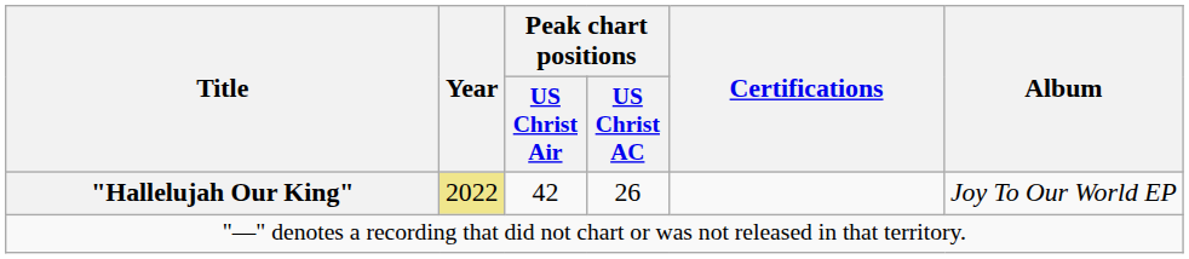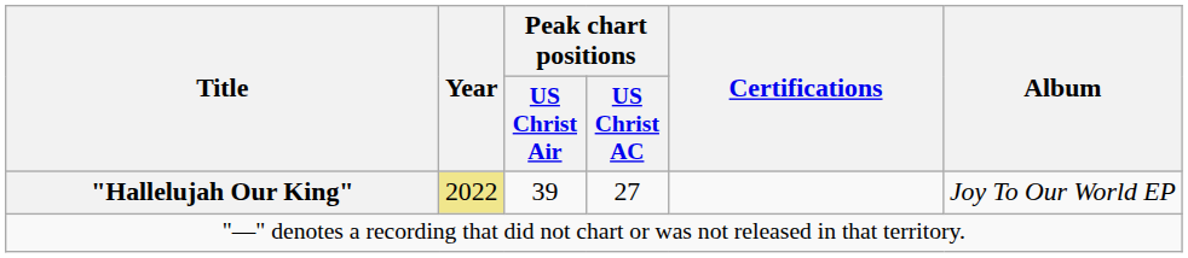"Hallelujah Our King" | Peak chart positions / US Christ Air: 42 -> 39
"Hallelujah Our King" | Peak chart positions / US Christ AC: 26 -> 27
